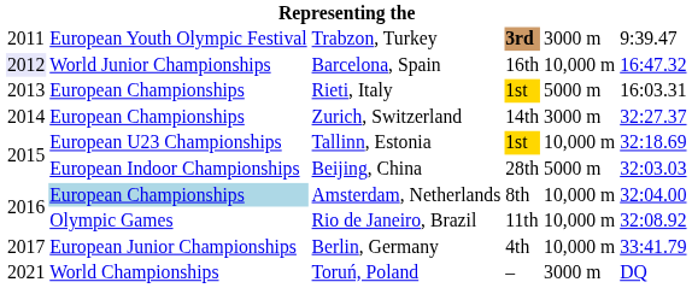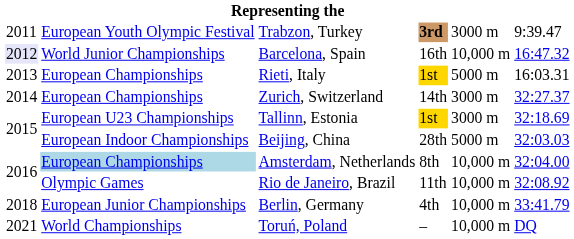Tallinn, Estonia | column 5: 10,000 m -> 3000 m
Berlin, Germany | column 1: 2017 -> 2018
Toruń, Poland | column 5: 3000 m -> 10,000 m
